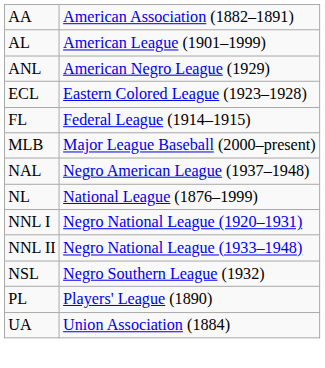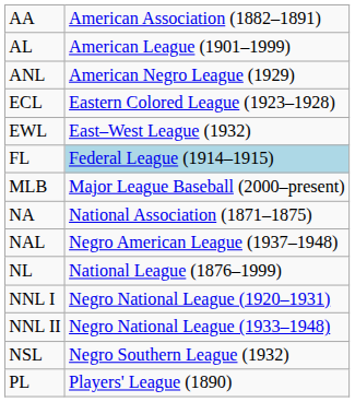+ row: EWL | East–West League (1932)
FL | column 2: no background -> lightblue background
+ row: NA | National Association (1871–1875)
- row: UA | Union Association (1884)
